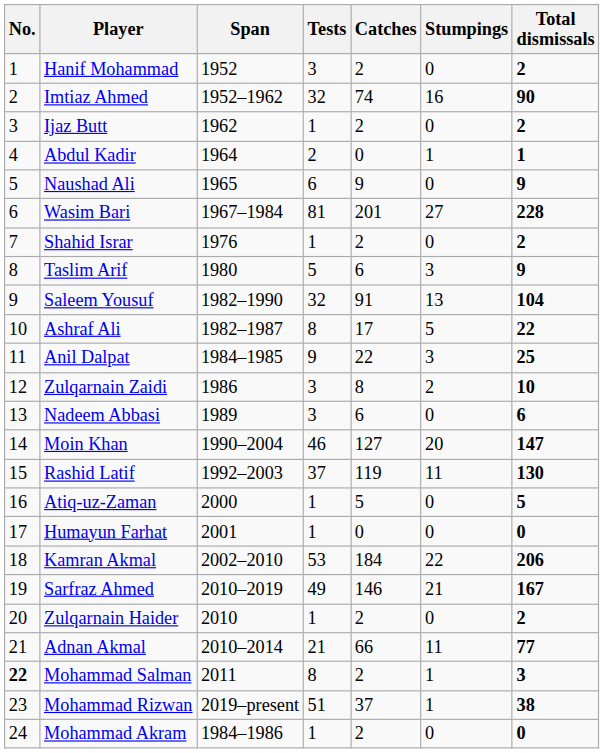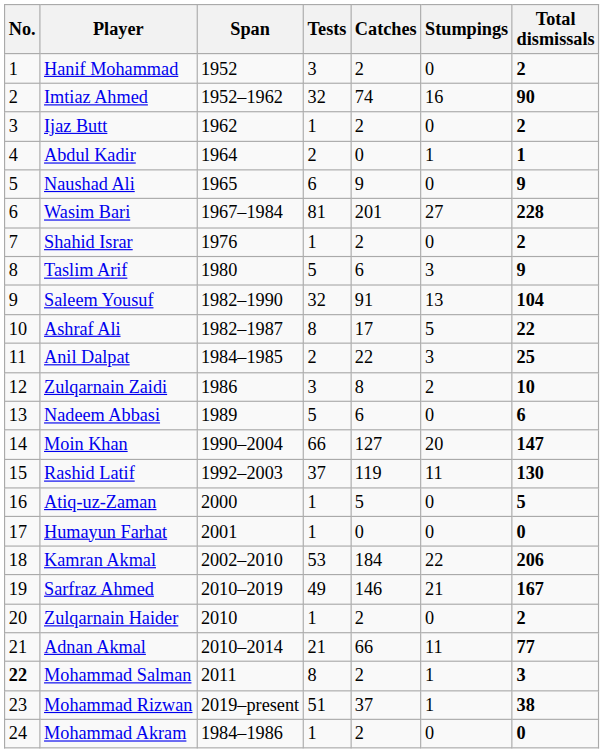Anil Dalpat | Tests: 9 -> 2
Nadeem Abbasi | Tests: 3 -> 5
Moin Khan | Tests: 46 -> 66
